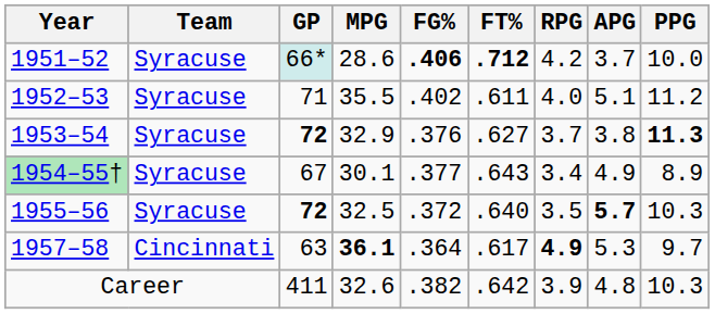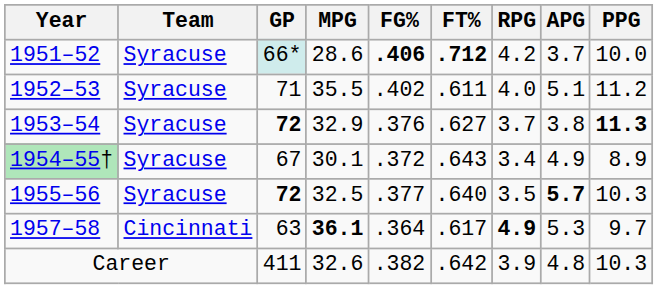1954–55† | FG%: .377 -> .372
1955–56 | FG%: .372 -> .377
